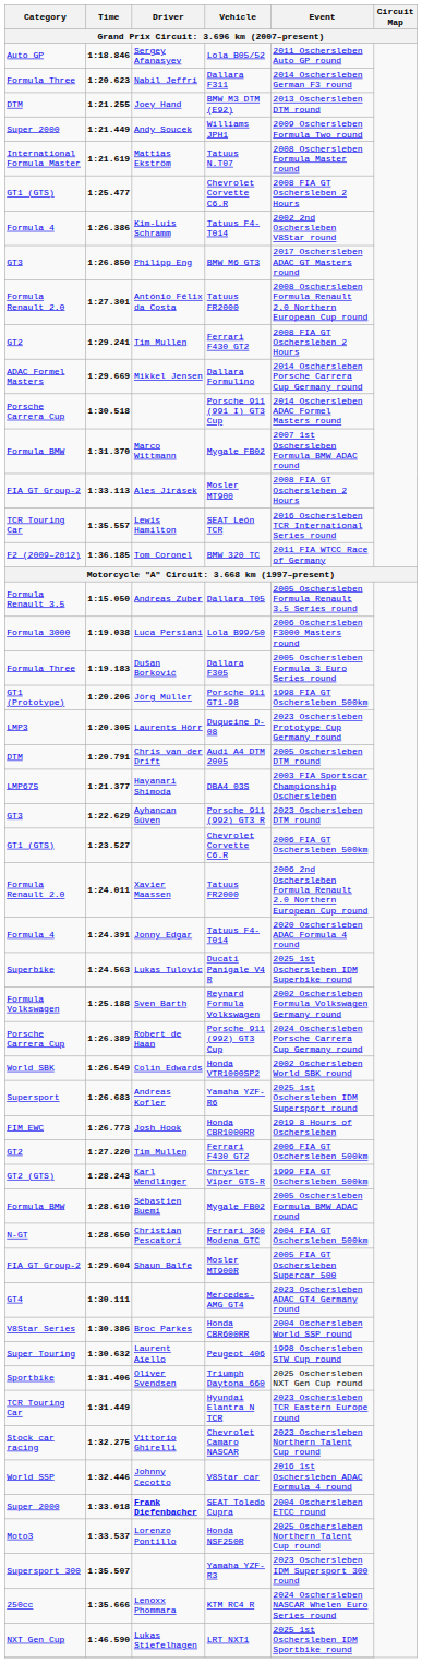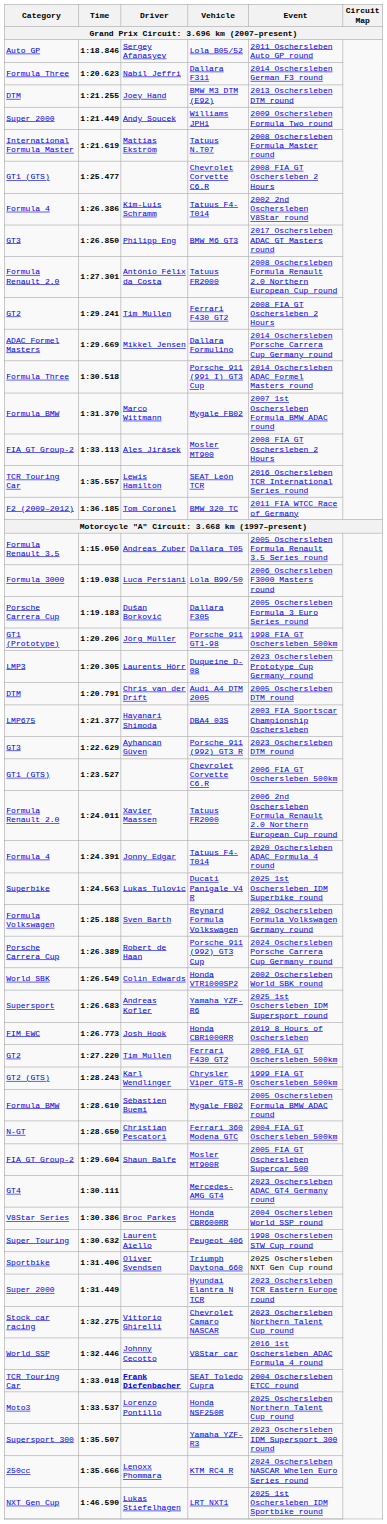Porsche 911 (991 I) GT3 Cup | Category: Porsche Carrera Cup -> Formula Three
Dallara F305 | Category: Formula Three -> Porsche Carrera Cup
Hyundai Elantra N TCR | Category: TCR Touring Car -> Super 2000
SEAT Toledo Cupra | Category: Super 2000 -> TCR Touring Car
